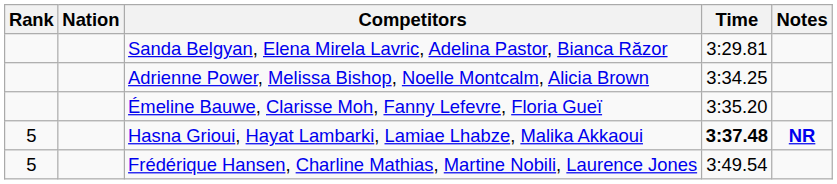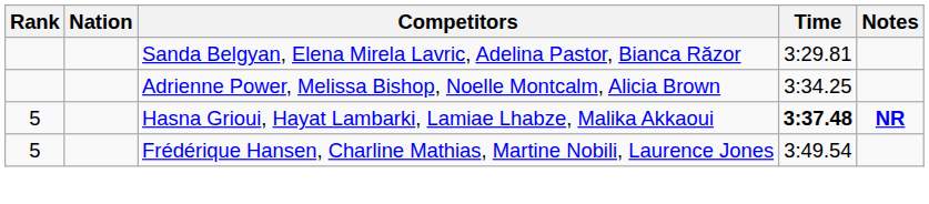- row: Émeline Bauwe, Clarisse Moh, Fanny Lefevre, Floria Gueï | 3:35.20
